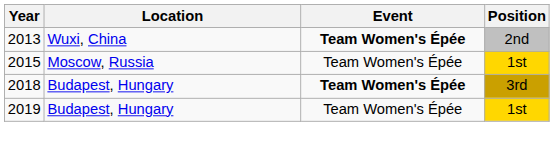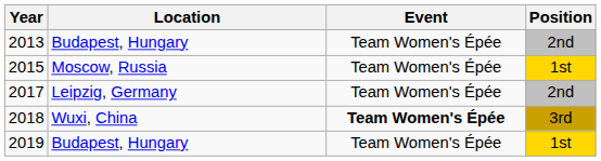2013 | Location: Wuxi, China -> Budapest, Hungary
2013 | Event: bold -> normal
+ row: 2017 | Leipzig, Germany | Team Women's Épée | 2nd
2018 | Location: Budapest, Hungary -> Wuxi, China
